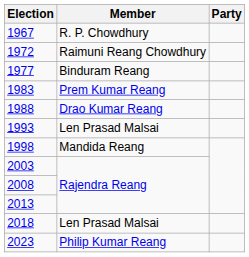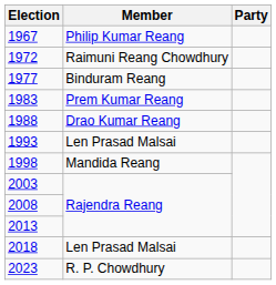1967 | Member: R. P. Chowdhury -> Philip Kumar Reang
2023 | Member: Philip Kumar Reang -> R. P. Chowdhury
